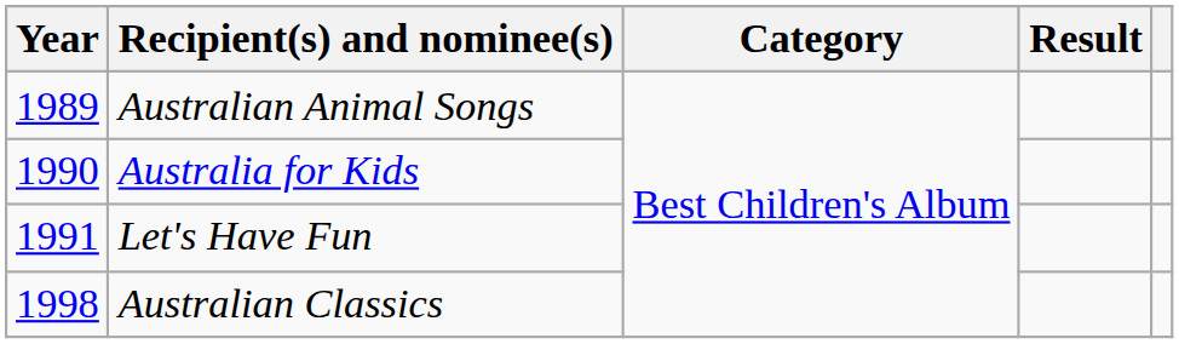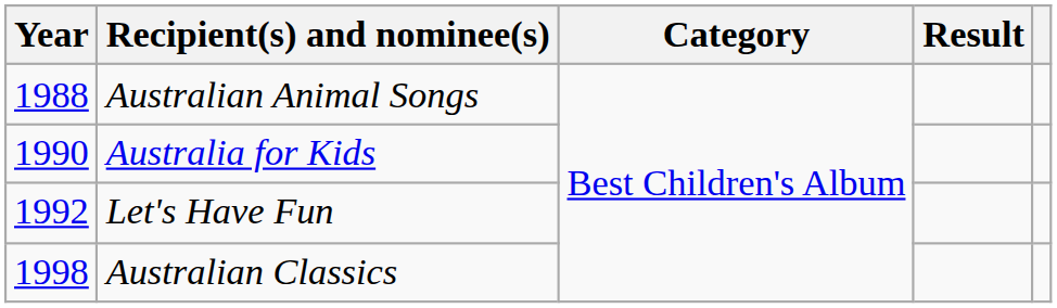Australian Animal Songs | Year: 1989 -> 1988
Let's Have Fun | Year: 1991 -> 1992
